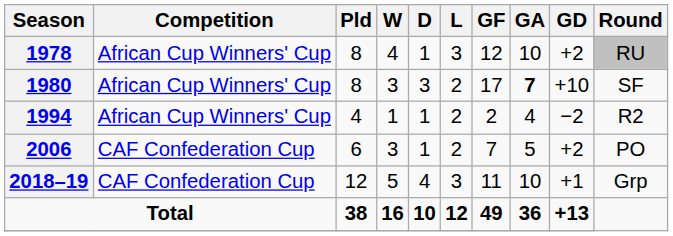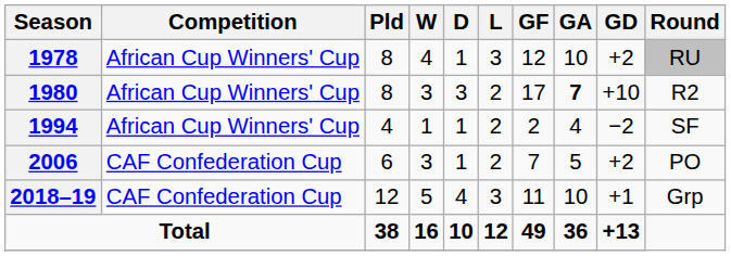1980 | Round: SF -> R2
1994 | Round: R2 -> SF
